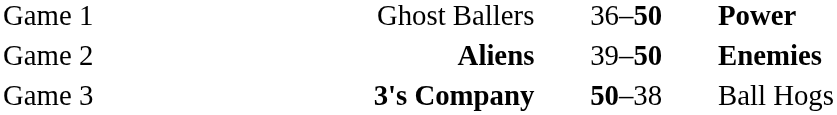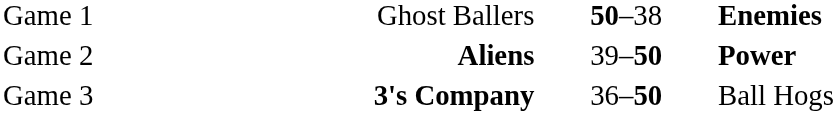Game 1 | column 3: 36–50 -> 50–38
Game 1 | column 4: Power -> Enemies
Game 2 | column 4: Enemies -> Power
Game 3 | column 3: 50–38 -> 36–50
